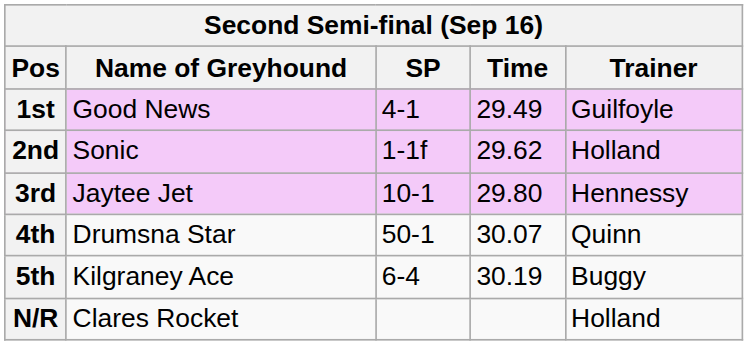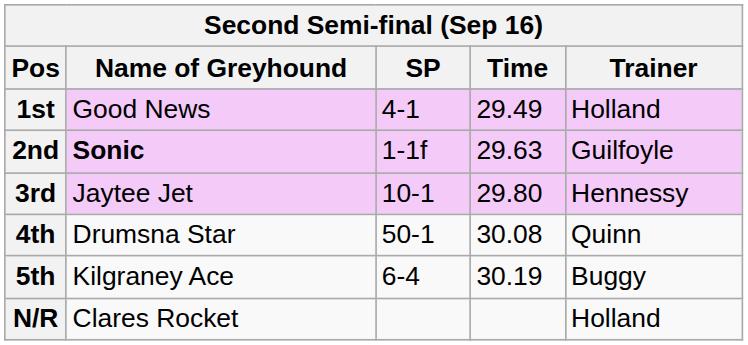1st | Trainer: Guilfoyle -> Holland
2nd | Name of Greyhound: normal -> bold
2nd | Time: 29.62 -> 29.63
2nd | Trainer: Holland -> Guilfoyle
4th | Time: 30.07 -> 30.08
